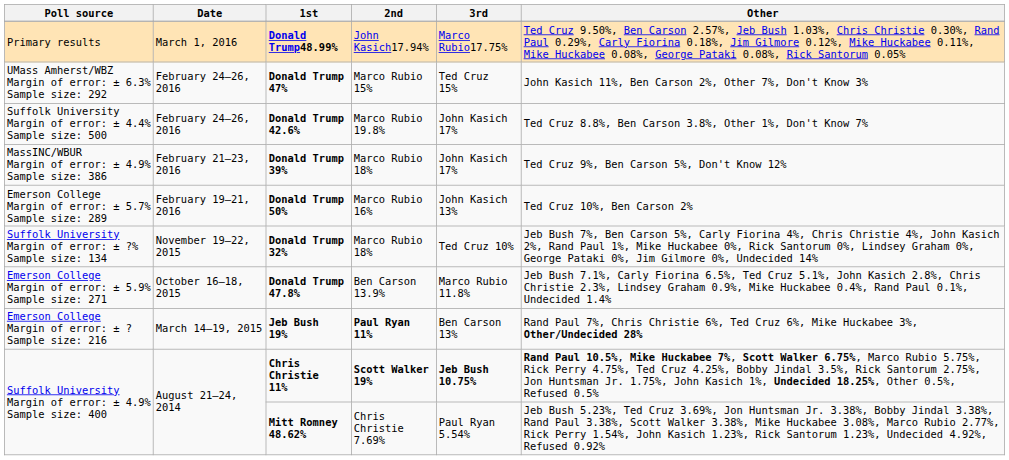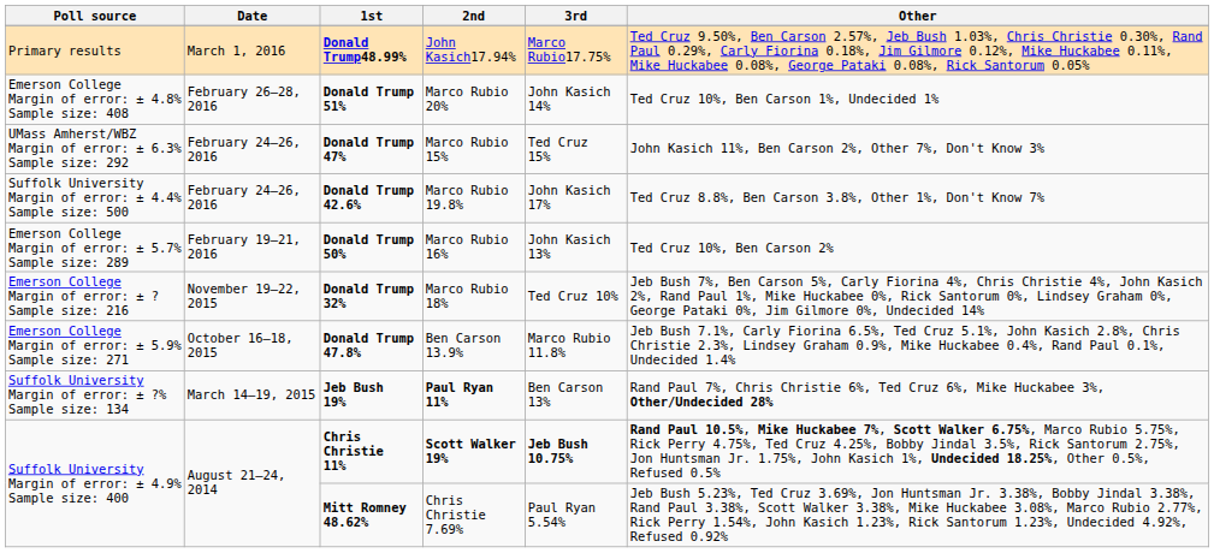+ row: Emerson College Margin of error: ± 4.8% Sample size: 408 | February 26–28, 2016 | Donald Trump 51% | Marco Rubio 20% | John Kasich 14% | Ted Cruz 10%, Ben Carson 1%, Undecided 1%
- row: MassINC/WBUR Margin of error: ± 4.9% Sample size: 386 | February 21–23, 2016 | Donald Trump 39% | Marco Rubio 18% | John Kasich 17% | Ted Cruz 9%, Ben Carson 5%, Don't Know 12%
Donald Trump 32% | Poll source: Suffolk University Margin of error: ± ?% Sample size: 134 -> Emerson College Margin of error: ± ? Sample size: 216
Jeb Bush 19% | Poll source: Emerson College Margin of error: ± ? Sample size: 216 -> Suffolk University Margin of error: ± ?% Sample size: 134
